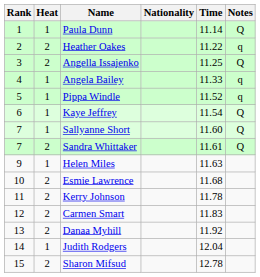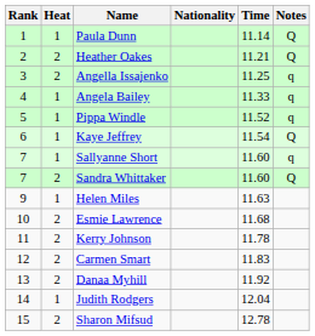Heather Oakes | Time: 11.22 -> 11.21
Heather Oakes | Notes: q -> Q
Angella Issajenko | Notes: Q -> q
Sallyanne Short | Notes: Q -> q
Sandra Whittaker | Time: 11.61 -> 11.60
